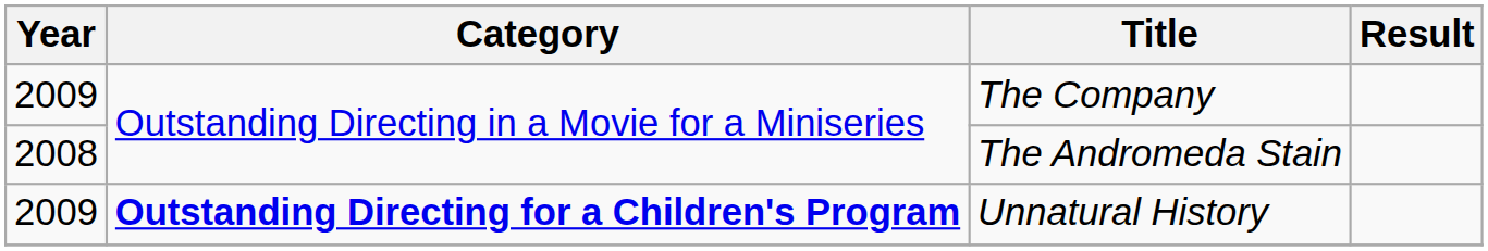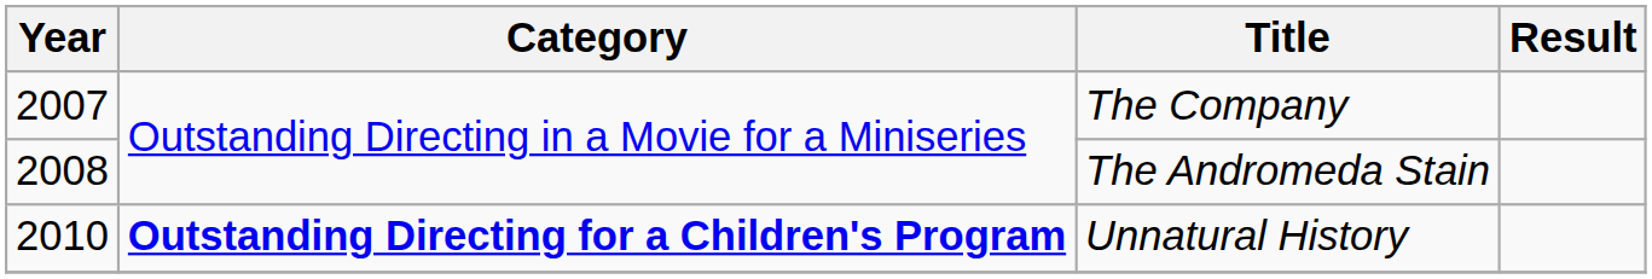The Company | Year: 2009 -> 2007
Unnatural History | Year: 2009 -> 2010
